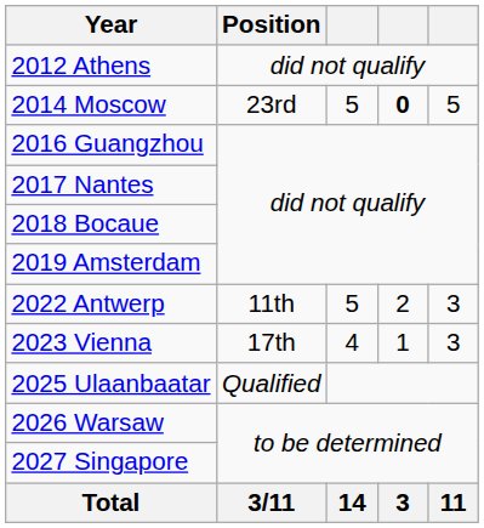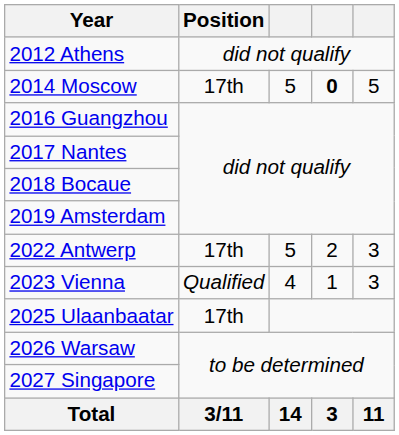2014 Moscow | Position: 23rd -> 17th
2022 Antwerp | Position: 11th -> 17th
2023 Vienna | Position: 17th -> Qualified
2025 Ulaanbaatar | Position: Qualified -> 17th
